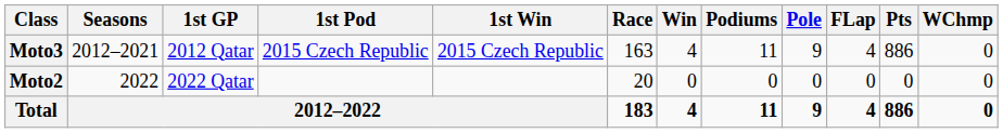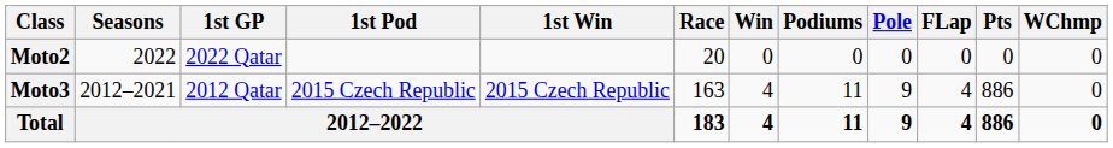rows swapped: Moto3 <-> Moto2
